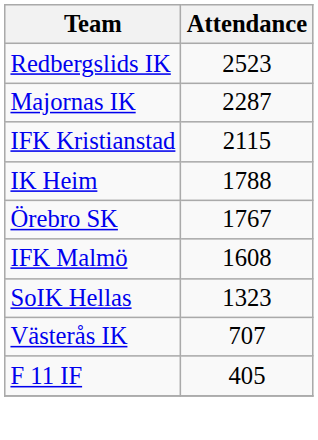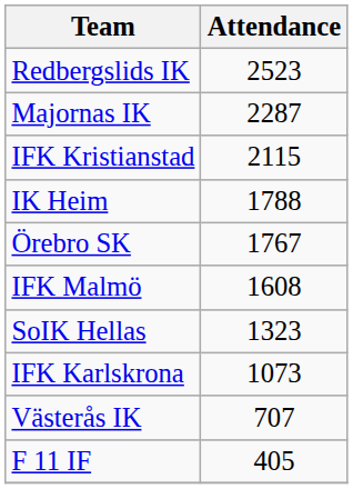+ row: IFK Karlskrona | 1073
